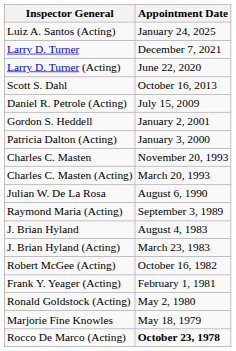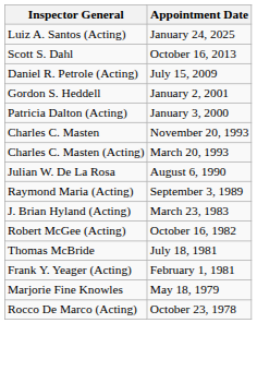- row: Larry D. Turner | December 7, 2021
- row: Larry D. Turner (Acting) | June 22, 2020
- row: J. Brian Hyland | August 4, 1983
+ row: Thomas McBride | July 18, 1981
- row: Ronald Goldstock (Acting) | May 2, 1980
Rocco De Marco (Acting) | Appointment Date: bold -> normal
